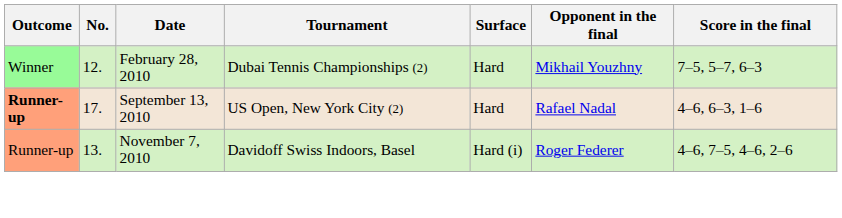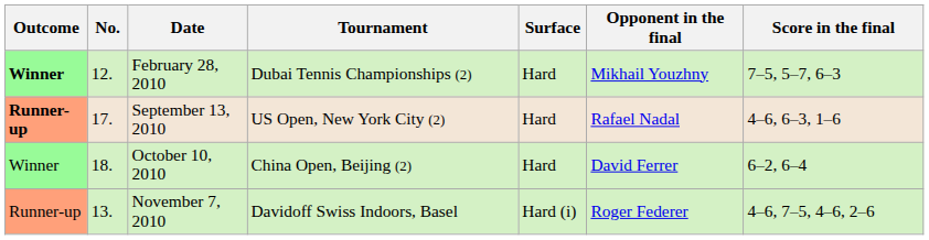February 28, 2010 | Outcome: normal -> bold
+ row: Winner | 18. | October 10, 2010 | China Open, Beijing (2) | Hard | David Ferrer | 6–2, 6–4
